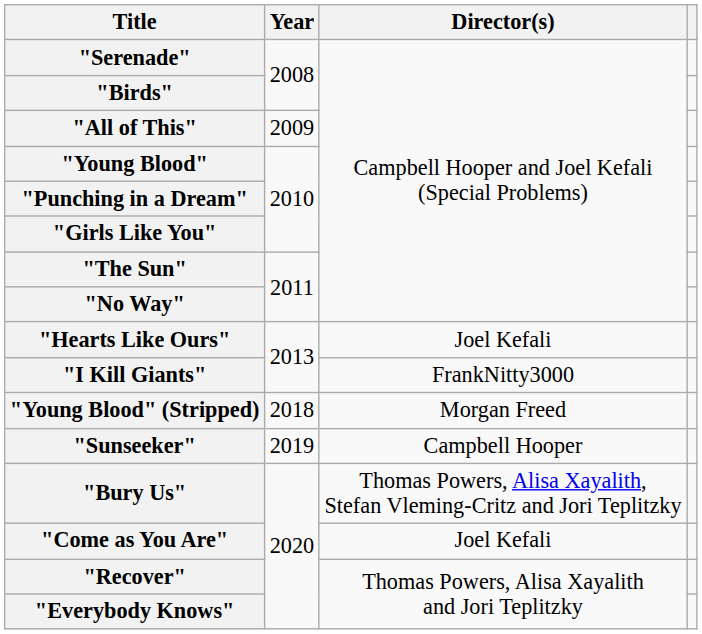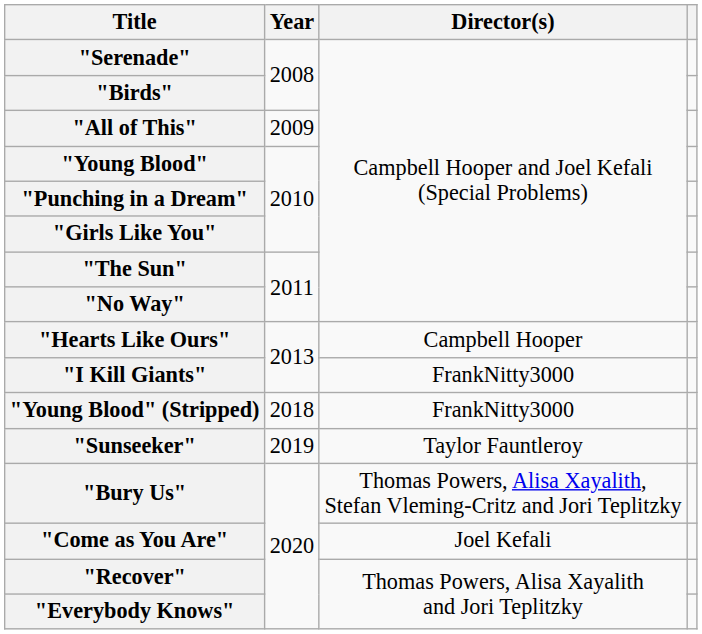"Hearts Like Ours" | Director(s): Joel Kefali -> Campbell Hooper
"Young Blood" (Stripped) | Director(s): Morgan Freed -> FrankNitty3000
"Sunseeker" | Director(s): Campbell Hooper -> Taylor Fauntleroy
